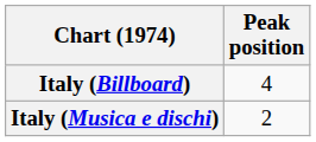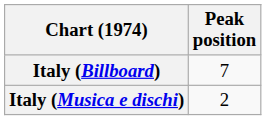Italy (Billboard) | Peak position: 4 -> 7
